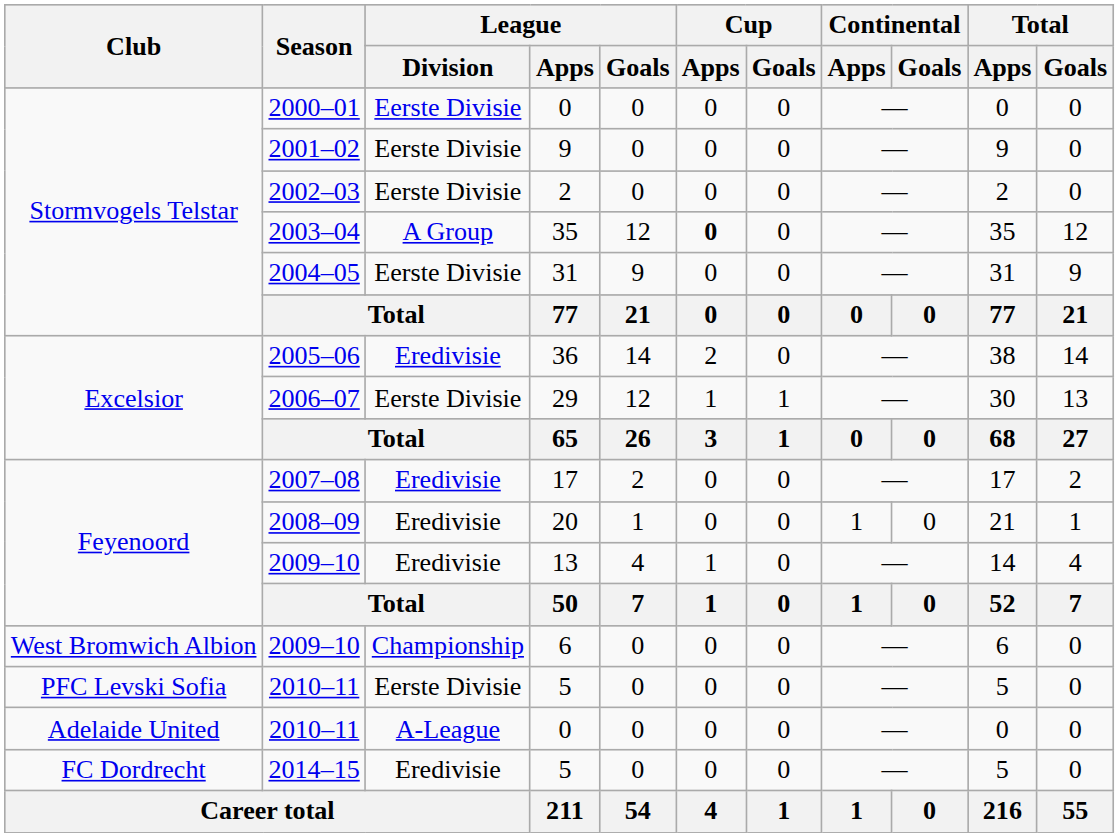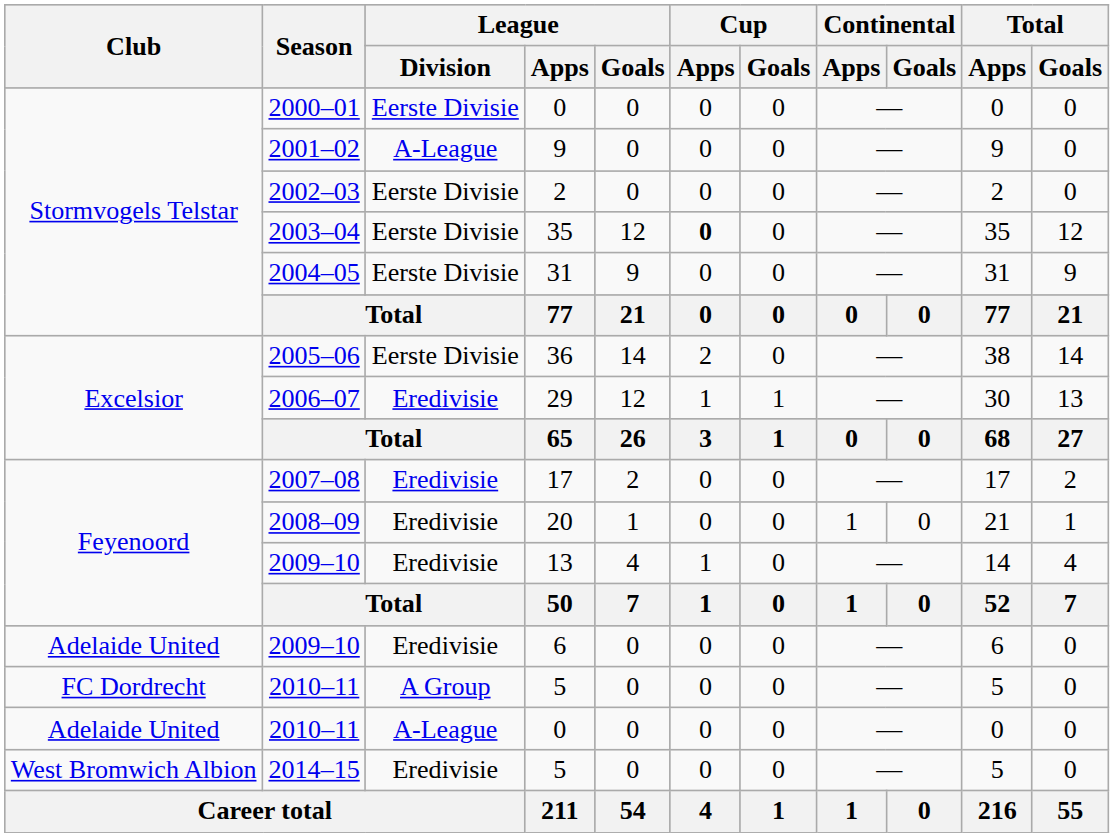2001–02 | League / Division: Eerste Divisie -> A-League
2003–04 | League / Division: A Group -> Eerste Divisie
2005–06 | League / Division: Eredivisie -> Eerste Divisie
2006–07 | League / Division: Eerste Divisie -> Eredivisie
2009–10 / 6 | Club: West Bromwich Albion -> Adelaide United
2009–10 / 6 | League / Division: Championship -> Eredivisie
2010–11 / 5 | Club: PFC Levski Sofia -> FC Dordrecht
2010–11 / 5 | League / Division: Eerste Divisie -> A Group
2014–15 | Club: FC Dordrecht -> West Bromwich Albion
